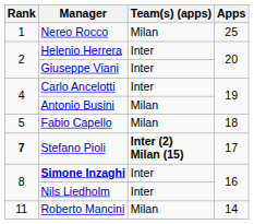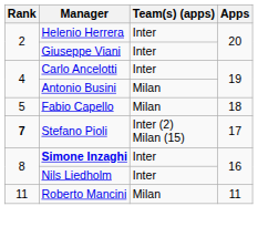- row: 1 | Nereo Rocco | Milan | 25
Stefano Pioli | Team(s) (apps): bold -> normal
Roberto Mancini | Apps: 14 -> 11
